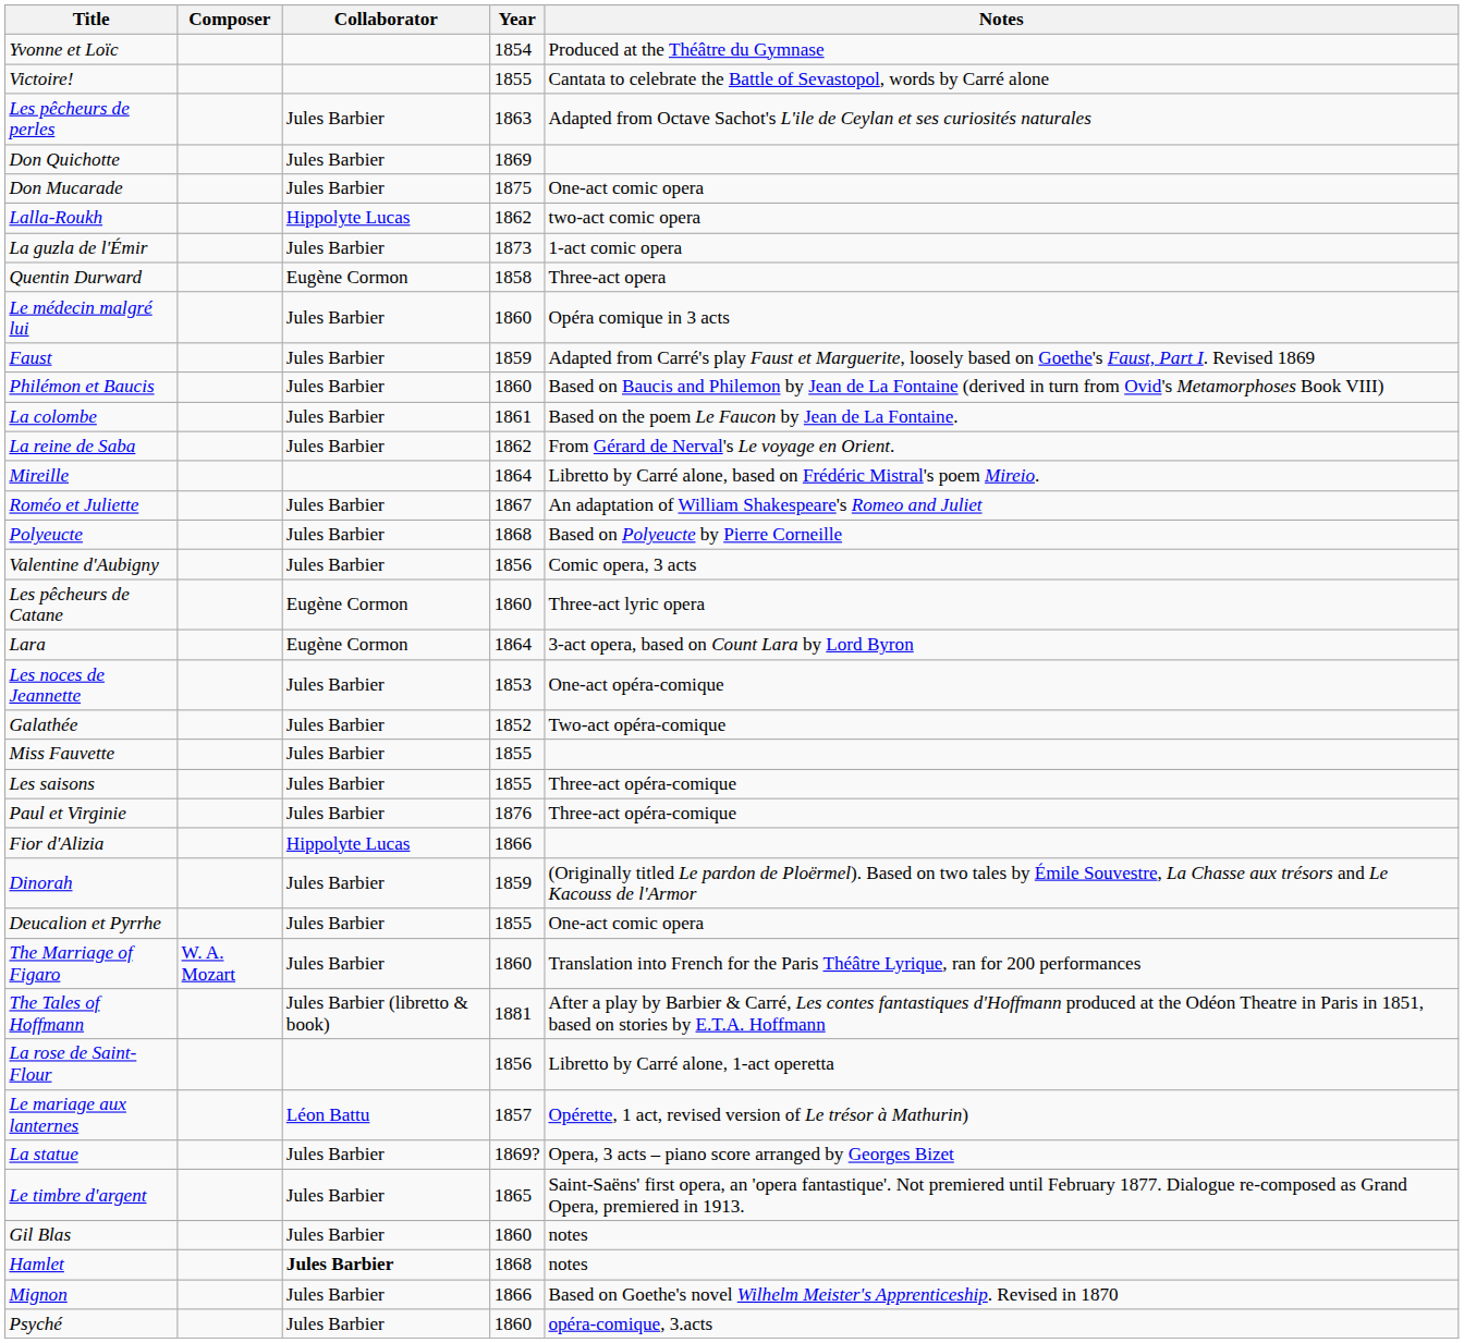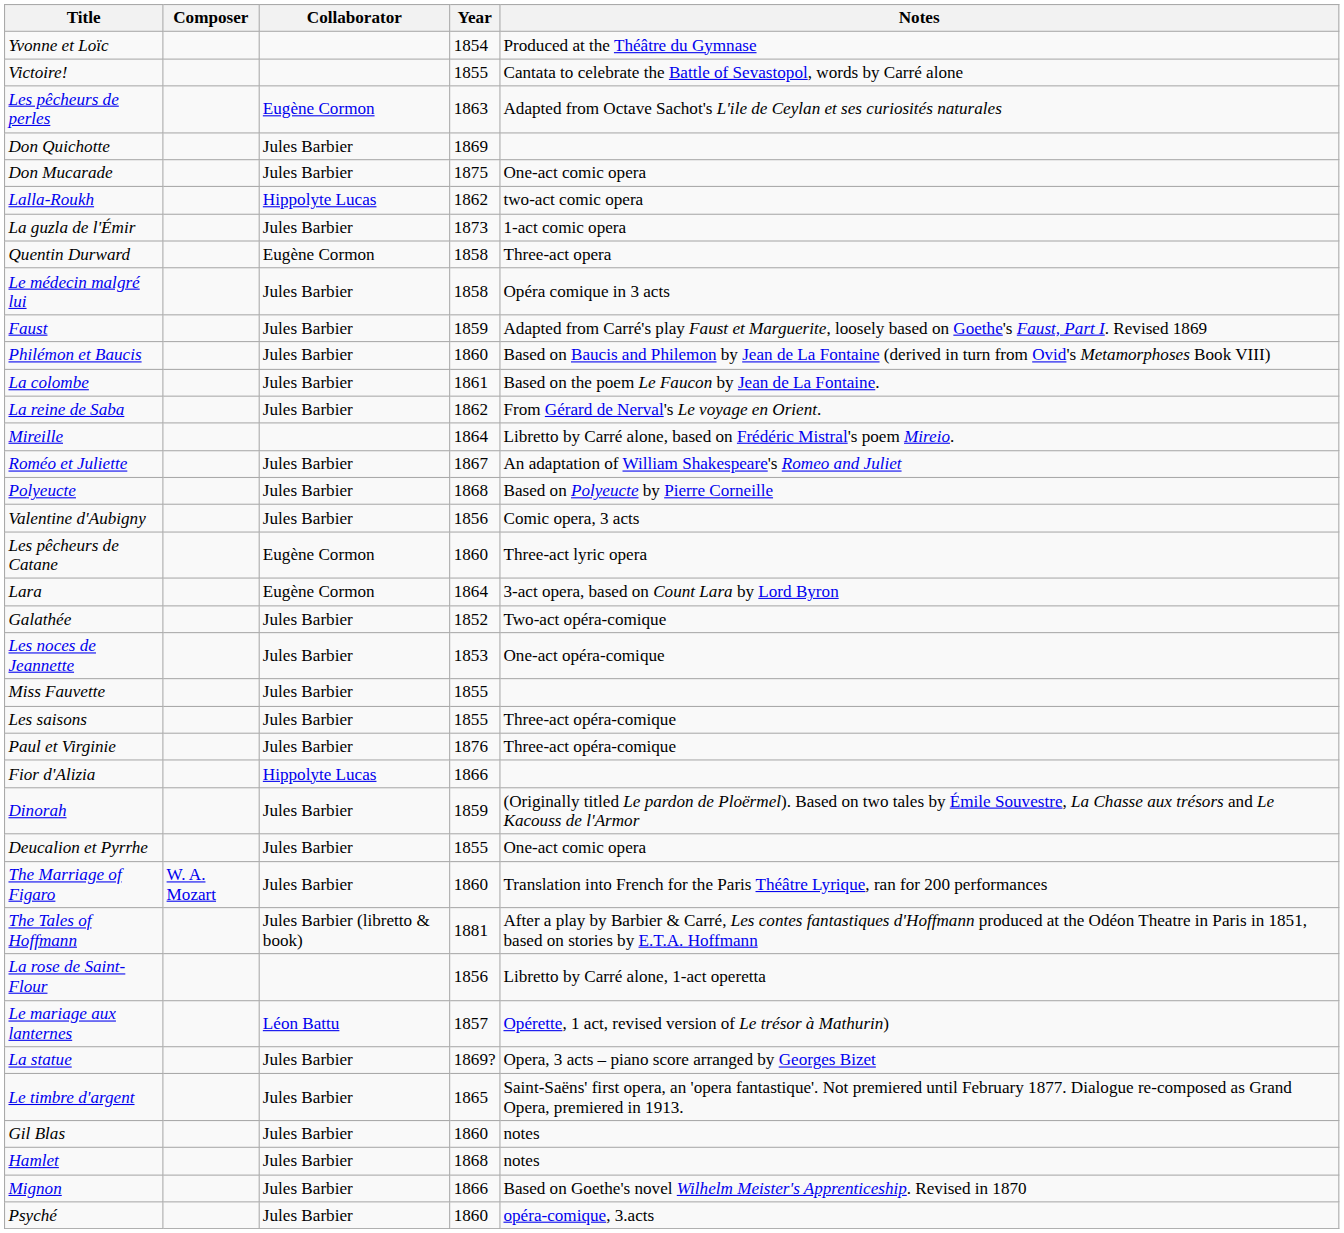Les pêcheurs de perles | Collaborator: Jules Barbier -> Eugène Cormon
Le médecin malgré lui | Year: 1860 -> 1858
rows swapped: Galathée <-> Les noces de Jeannette
Hamlet | Collaborator: bold -> normal
